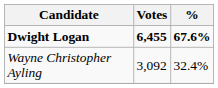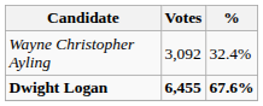rows swapped: Dwight Logan <-> Wayne Christopher Ayling
